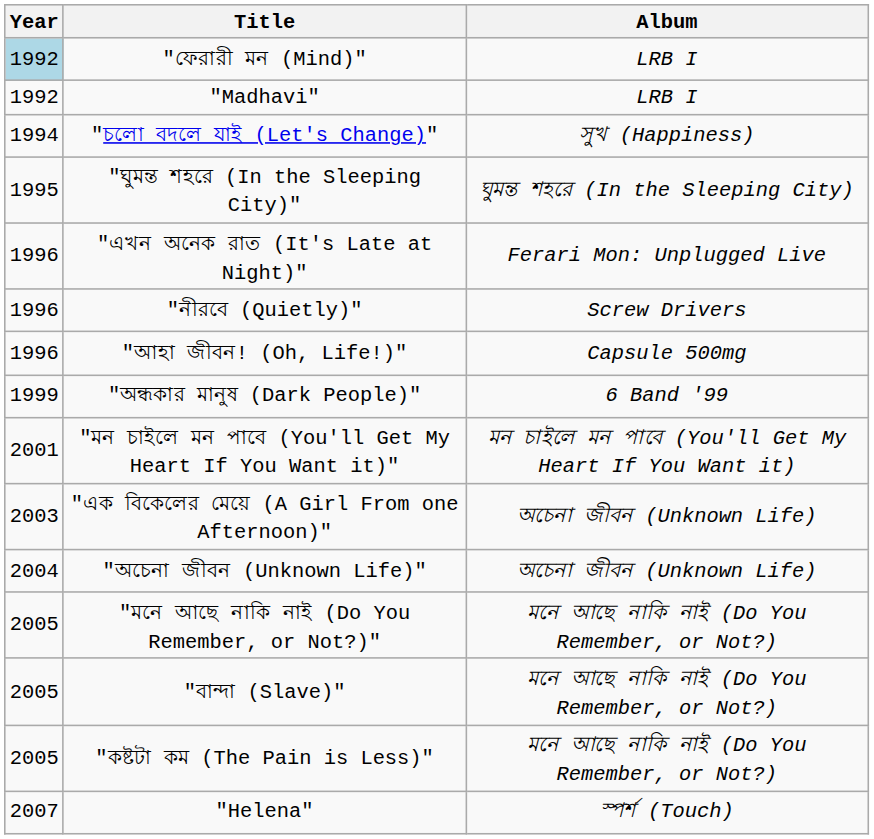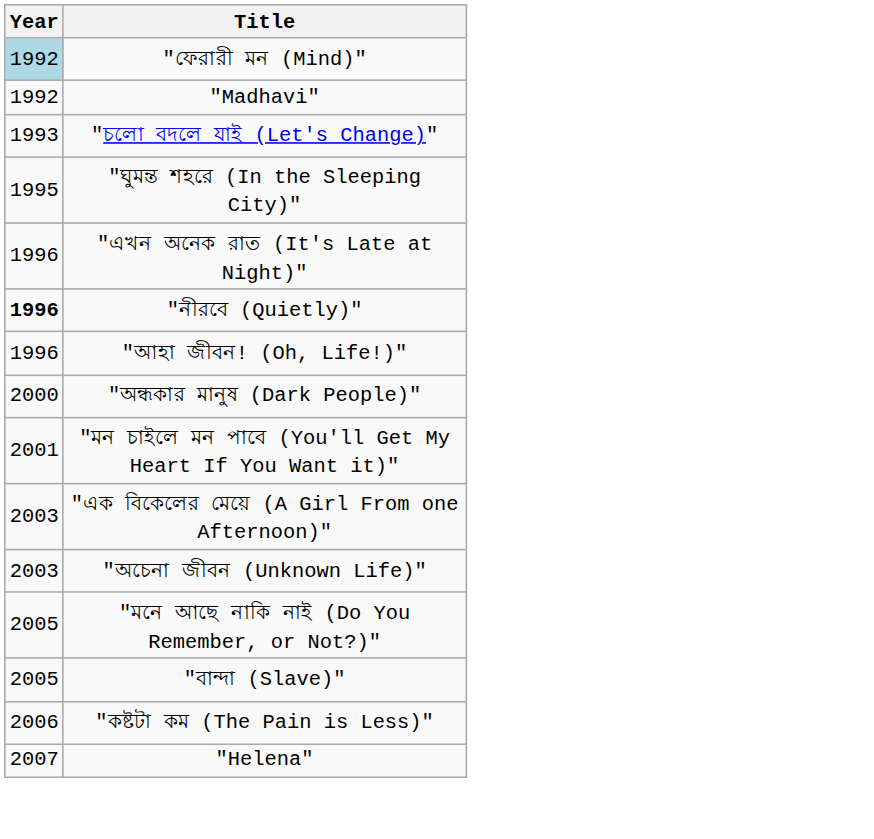- column: Album | LRB I | LRB I | সুখ (Happiness) | ঘুমন্ত শহরে (In the Sleeping City) | Ferari Mon: Unplugged Live | Screw Drivers | Capsule 500mg | 6 Band '99 | মন চাইলে মন পাবে (You'll Get My Heart If You Want it) | অচেনা জীবন (Unknown Life) | অচেনা জীবন (Unknown Life) | মনে আছে নাকি নাই (Do You Remember, or Not?) | মনে আছে নাকি নাই (Do You Remember, or Not?) | মনে আছে নাকি নাই (Do You Remember, or Not?) | স্পর্শ (Touch)
"চলো বদলে যাই (Let's Change)" | Year: 1994 -> 1993
"নীরবে (Quietly)" | Year: normal -> bold
"অন্ধকার মানুষ (Dark People)" | Year: 1999 -> 2000
"অচেনা জীবন (Unknown Life)" | Year: 2004 -> 2003
"কষ্টটা কম (The Pain is Less)" | Year: 2005 -> 2006
